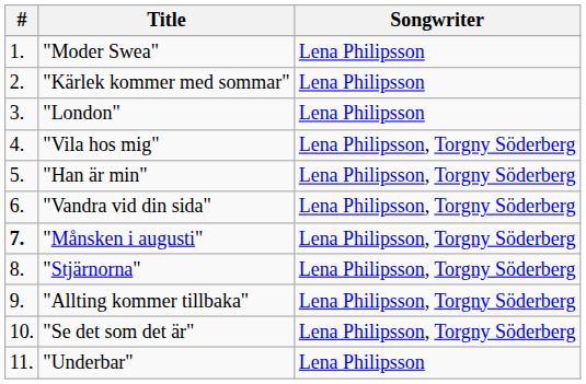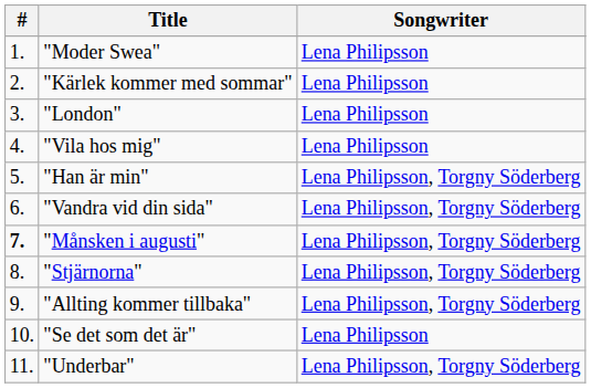"Vila hos mig" | Songwriter: Lena Philipsson, Torgny Söderberg -> Lena Philipsson
"Se det som det är" | Songwriter: Lena Philipsson, Torgny Söderberg -> Lena Philipsson
"Underbar" | Songwriter: Lena Philipsson -> Lena Philipsson, Torgny Söderberg
